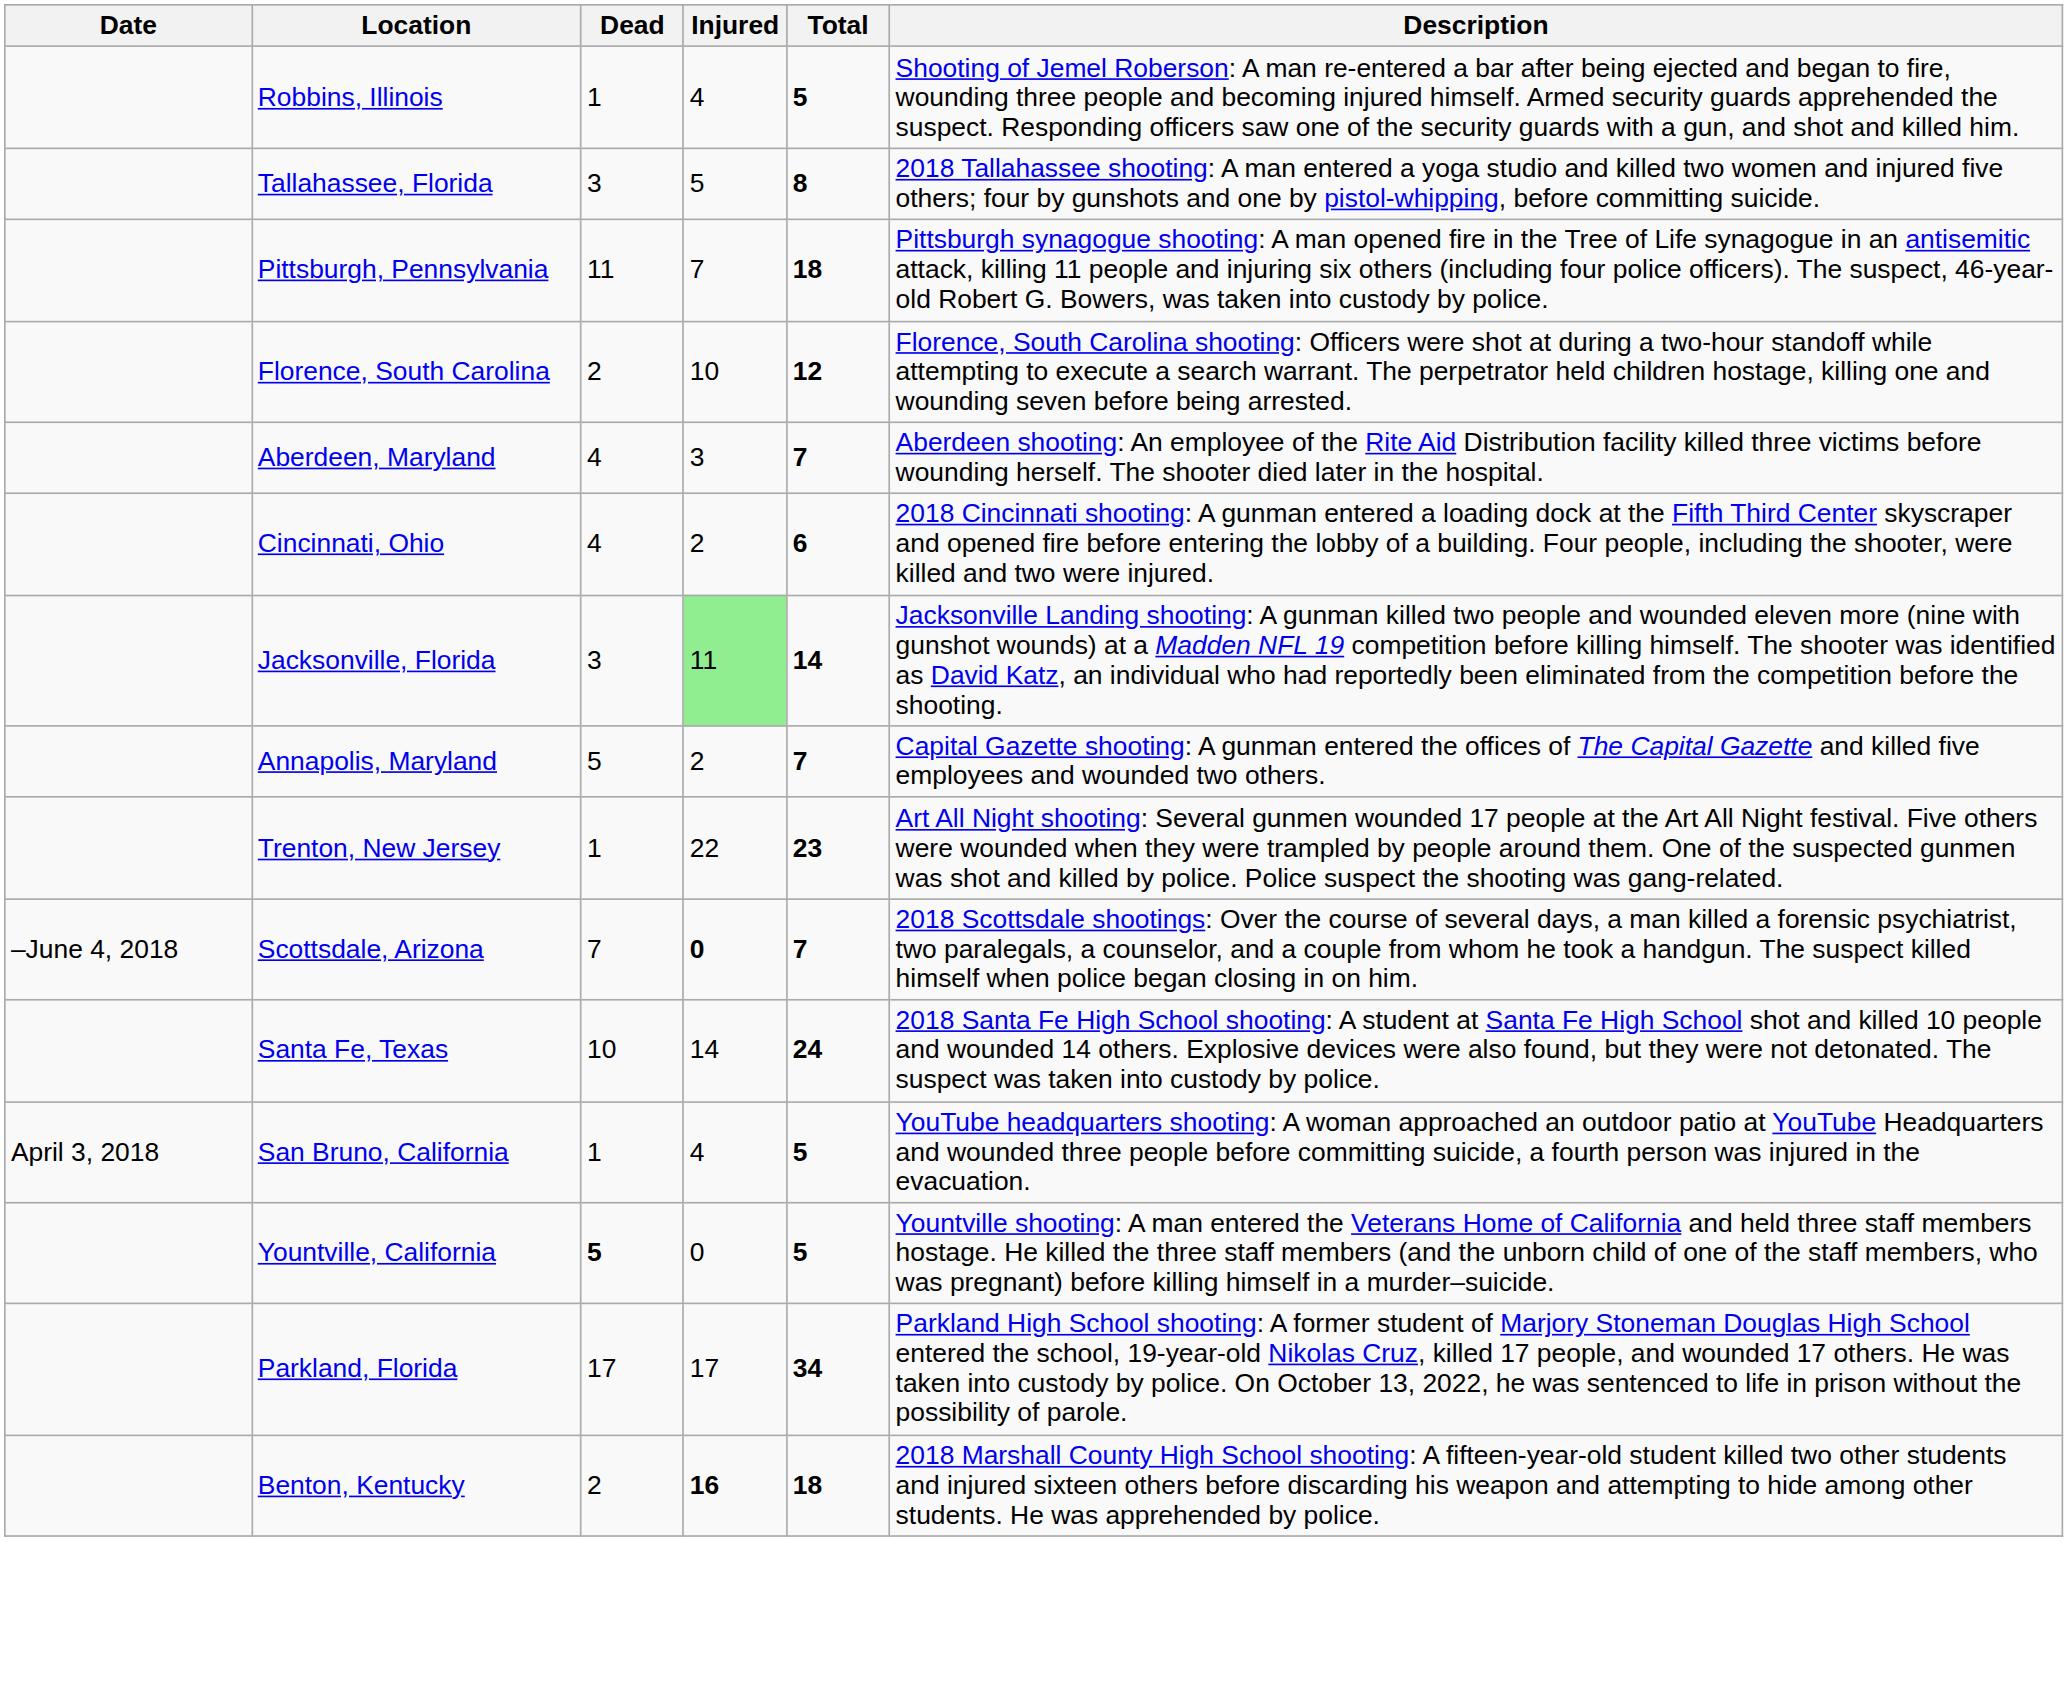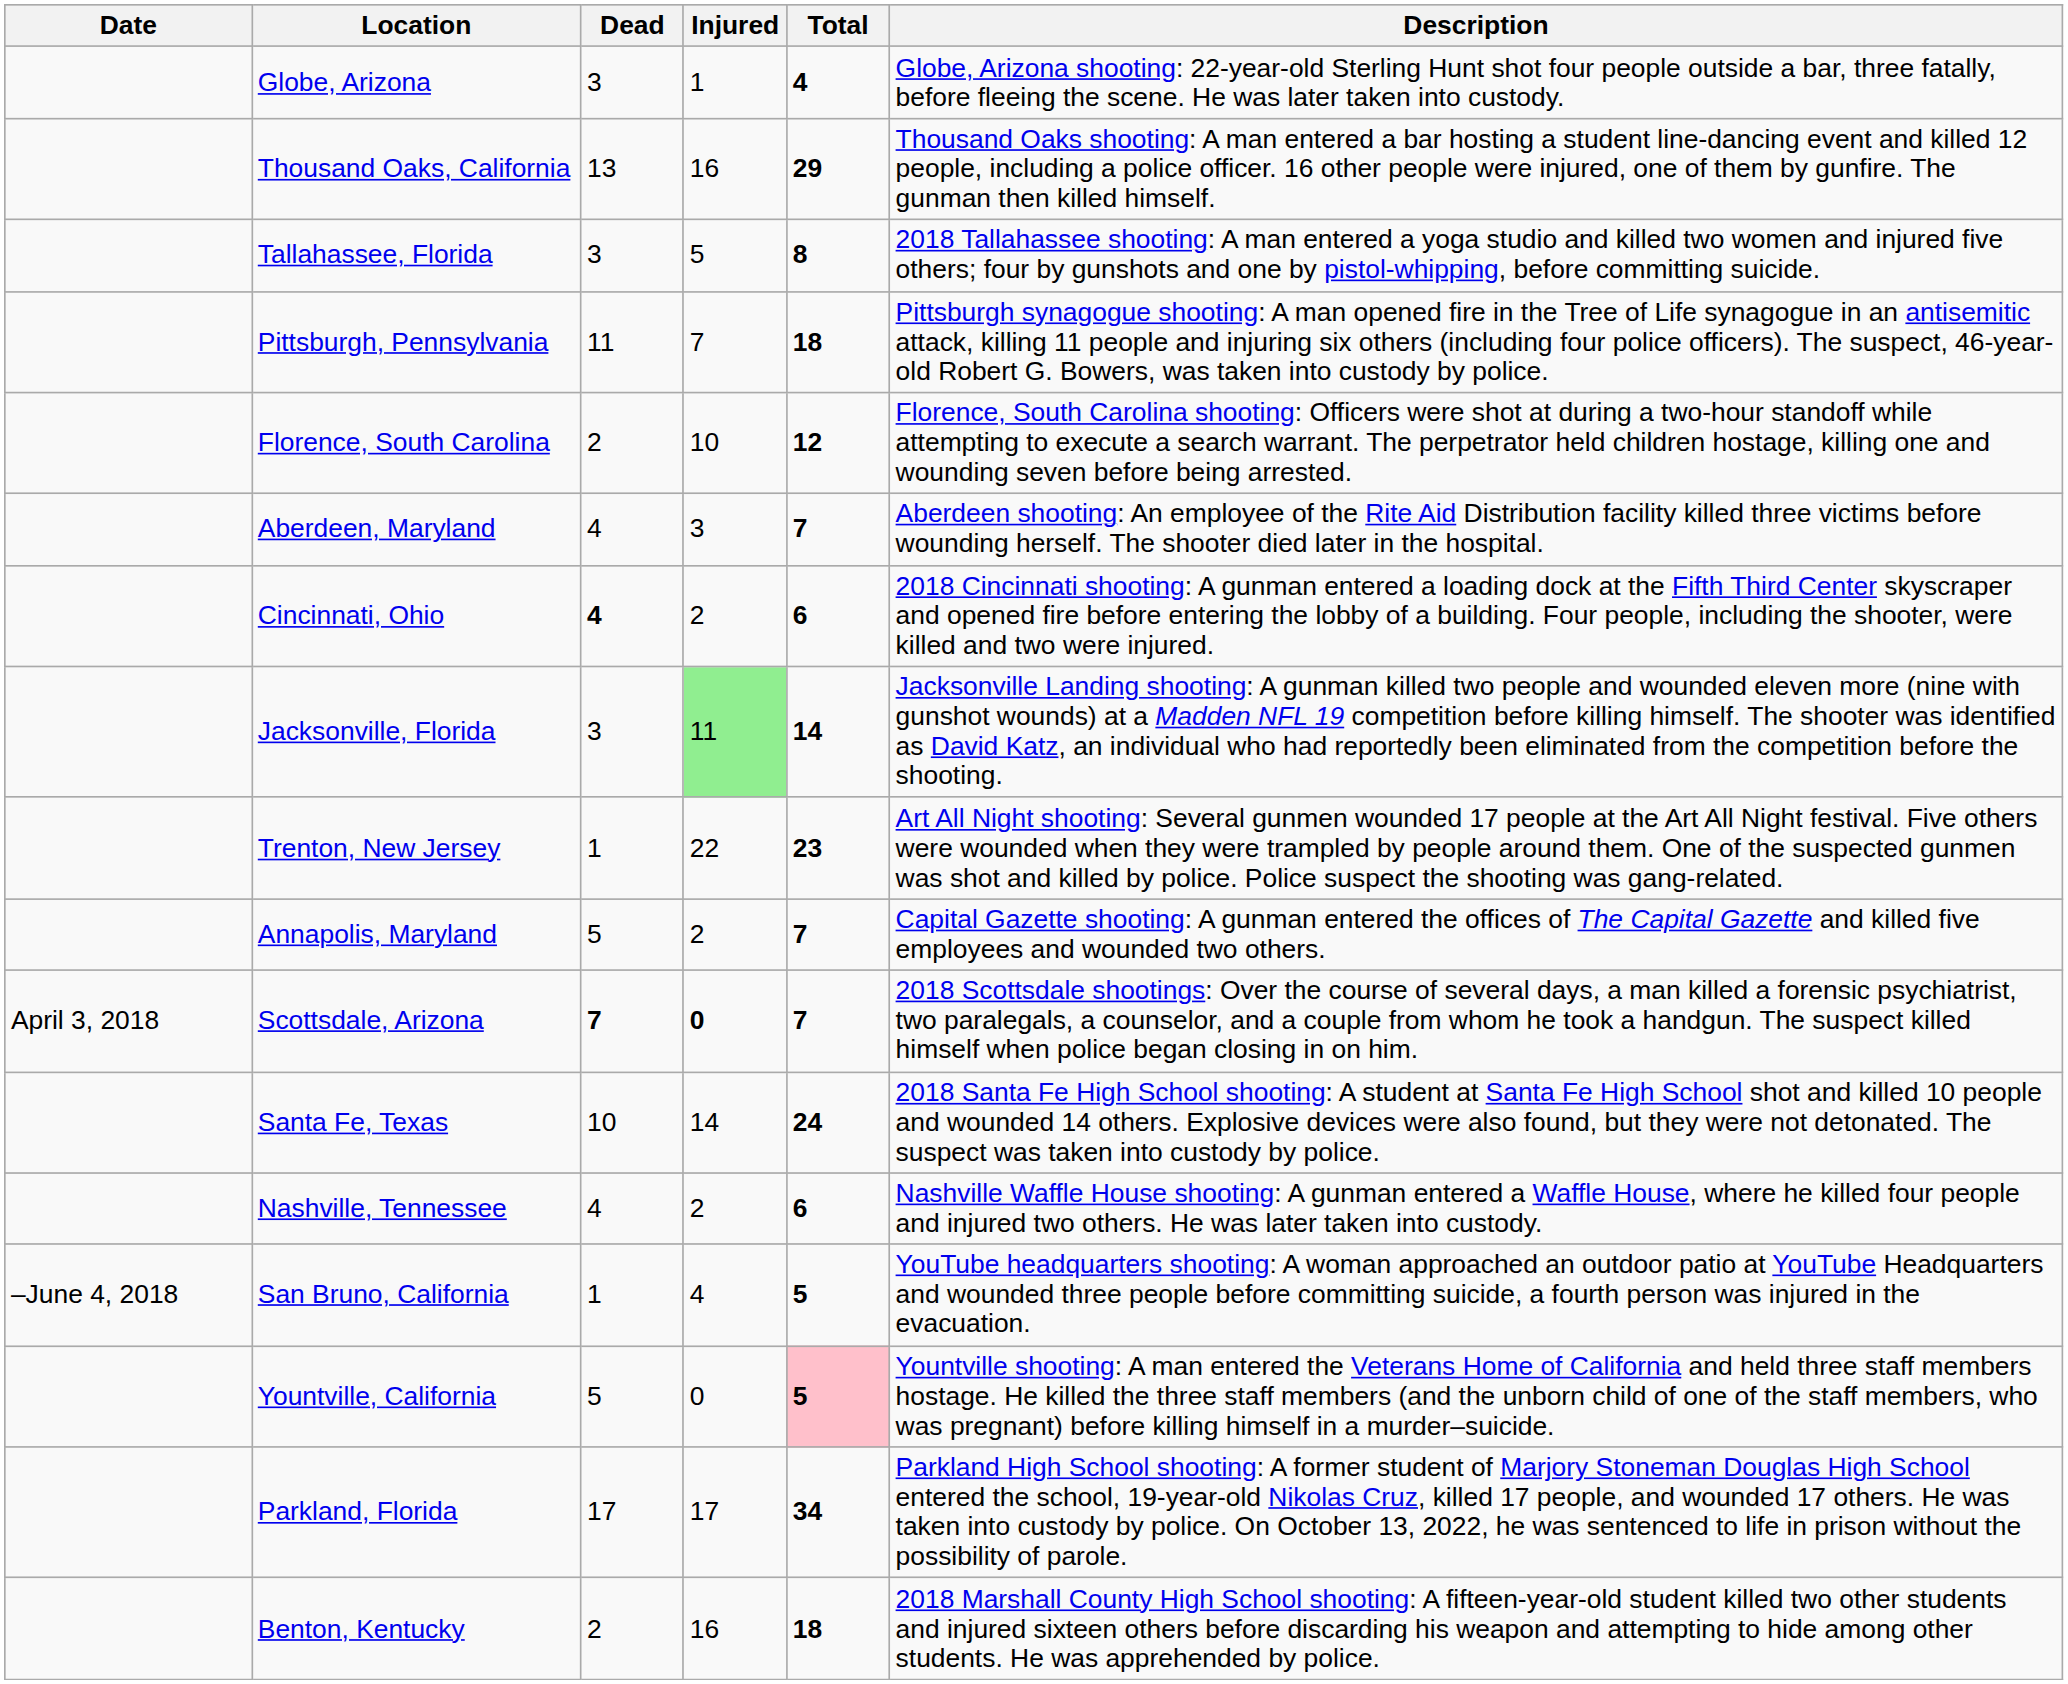+ row: Globe, Arizona | 3 | 1 | 4 | Globe, Arizona shooting: 22-year-old Sterling Hunt shot four people outside a bar, three fatally, before fleeing the scene. He was later taken into custody.
- row: Robbins, Illinois | 1 | 4 | 5 | Shooting of Jemel Roberson: A man re-entered a bar after being ejected and began to fire, wounding three people and becoming injured himself. Armed security guards apprehended the suspect. Responding officers saw one of the security guards with a gun, and shot and killed him.
+ row: Thousand Oaks, California | 13 | 16 | 29 | Thousand Oaks shooting: A man entered a bar hosting a student line-dancing event and killed 12 people, including a police officer. 16 other people were injured, one of them by gunfire. The gunman then killed himself.
Cincinnati, Ohio | Dead: normal -> bold
rows swapped: Annapolis, Maryland <-> Trenton, New Jersey
Scottsdale, Arizona | Date: –June 4, 2018 -> April 3, 2018
Scottsdale, Arizona | Dead: normal -> bold
+ row: Nashville, Tennessee | 4 | 2 | 6 | Nashville Waffle House shooting: A gunman entered a Waffle House, where he killed four people and injured two others. He was later taken into custody.
San Bruno, California | Date: April 3, 2018 -> –June 4, 2018
Yountville, California | Dead: bold -> normal
Yountville, California | Total: no background -> pink background
Benton, Kentucky | Injured: bold -> normal
